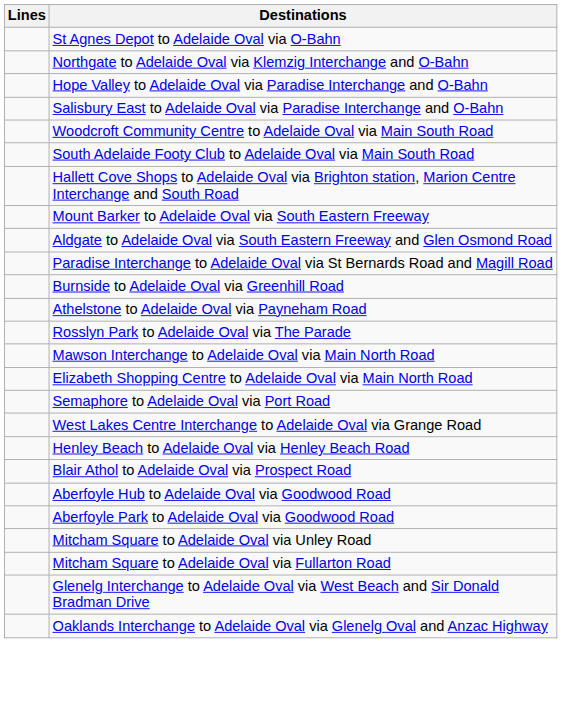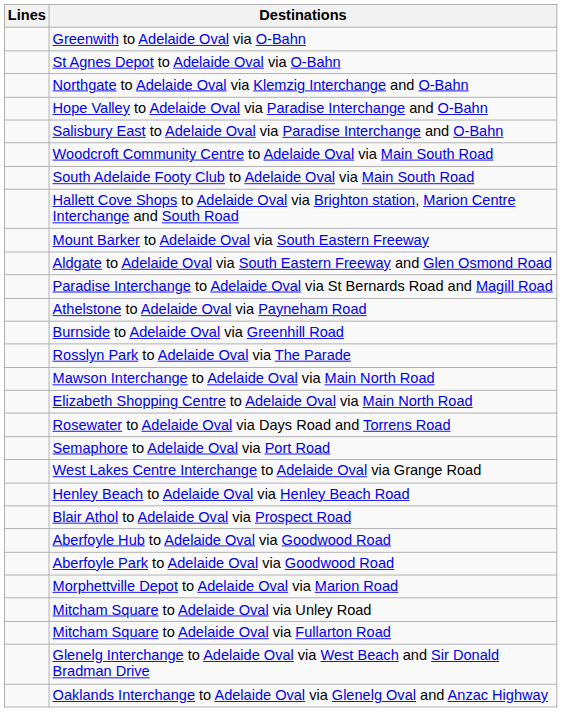+ row: Greenwith to Adelaide Oval via O-Bahn
rows swapped: Athelstone to Adelaide Oval via Payneham Road <-> Burnside to Adelaide Oval via Greenhill Road
+ row: Rosewater to Adelaide Oval via Days Road and Torrens Road
+ row: Morphettville Depot to Adelaide Oval via Marion Road
